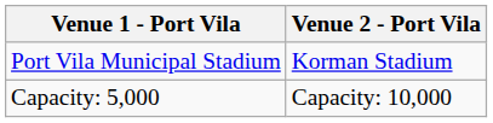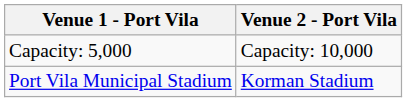rows swapped: Port Vila Municipal Stadium <-> Capacity: 5,000
